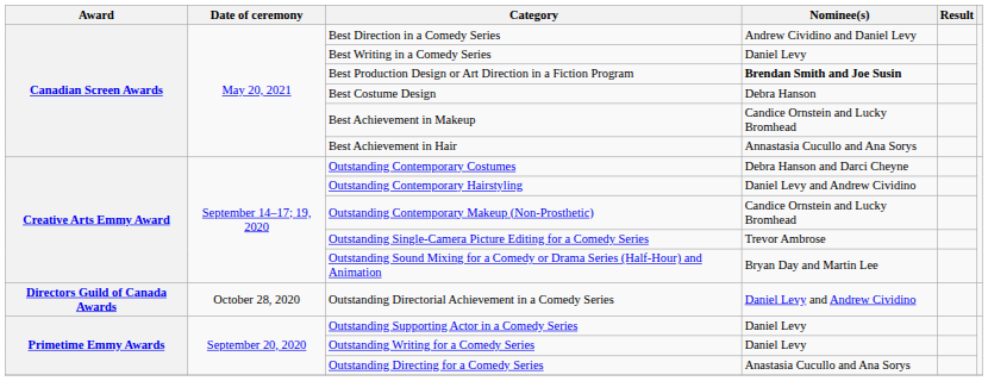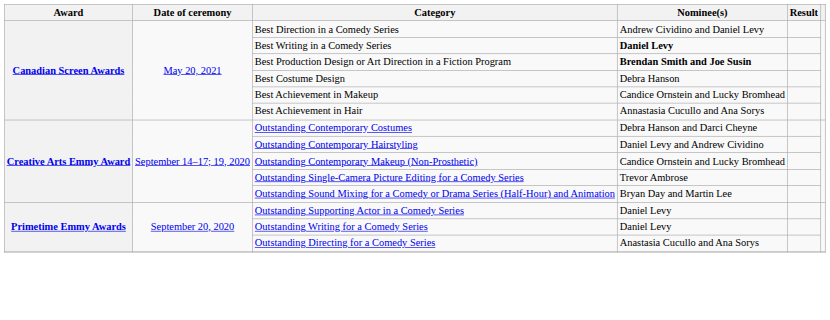Best Writing in a Comedy Series | Nominee(s): normal -> bold
- row: Directors Guild of Canada Awards | October 28, 2020 | Outstanding Directorial Achievement in a Comedy Series | Daniel Levy and Andrew Cividino
